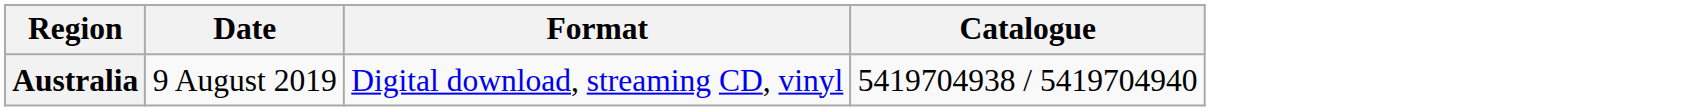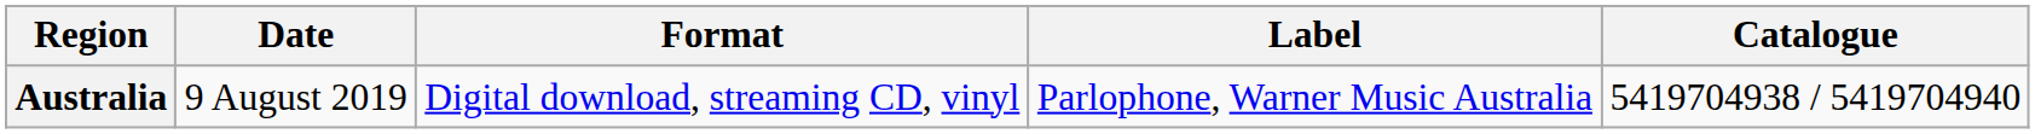+ column: Label | Parlophone, Warner Music Australia
